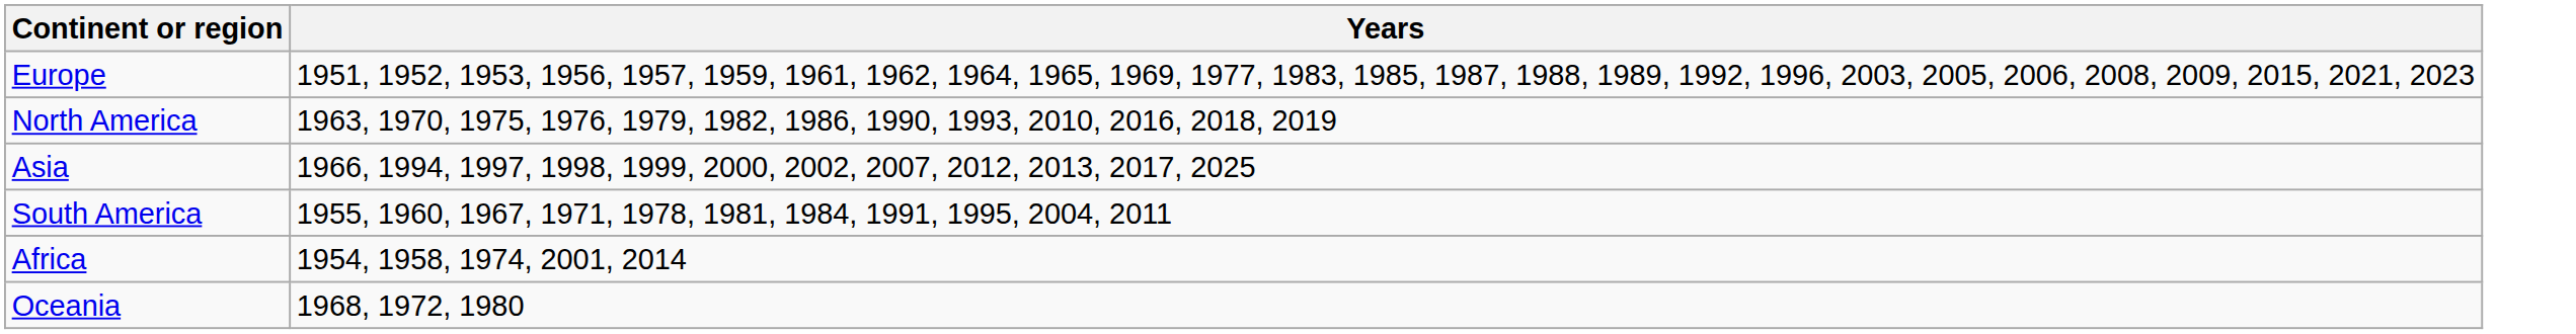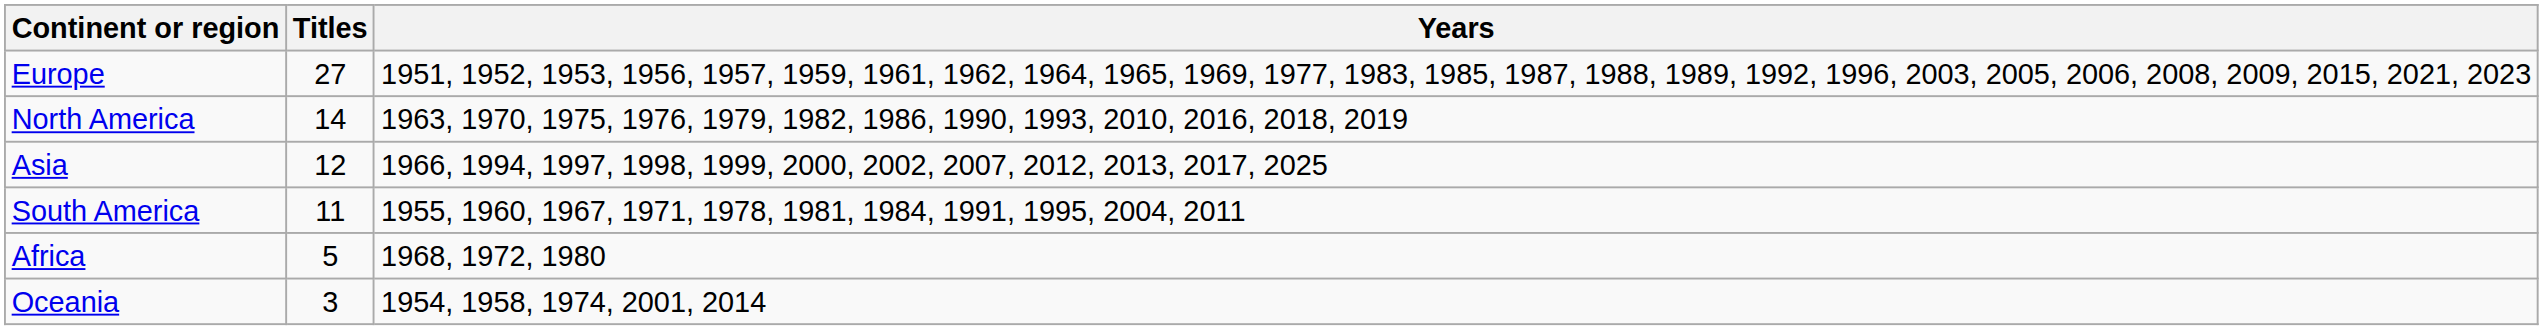+ column: Titles | 27 | 14 | 12 | 11 | 5 | 3
Africa | Years: 1954, 1958, 1974, 2001, 2014 -> 1968, 1972, 1980
Oceania | Years: 1968, 1972, 1980 -> 1954, 1958, 1974, 2001, 2014
